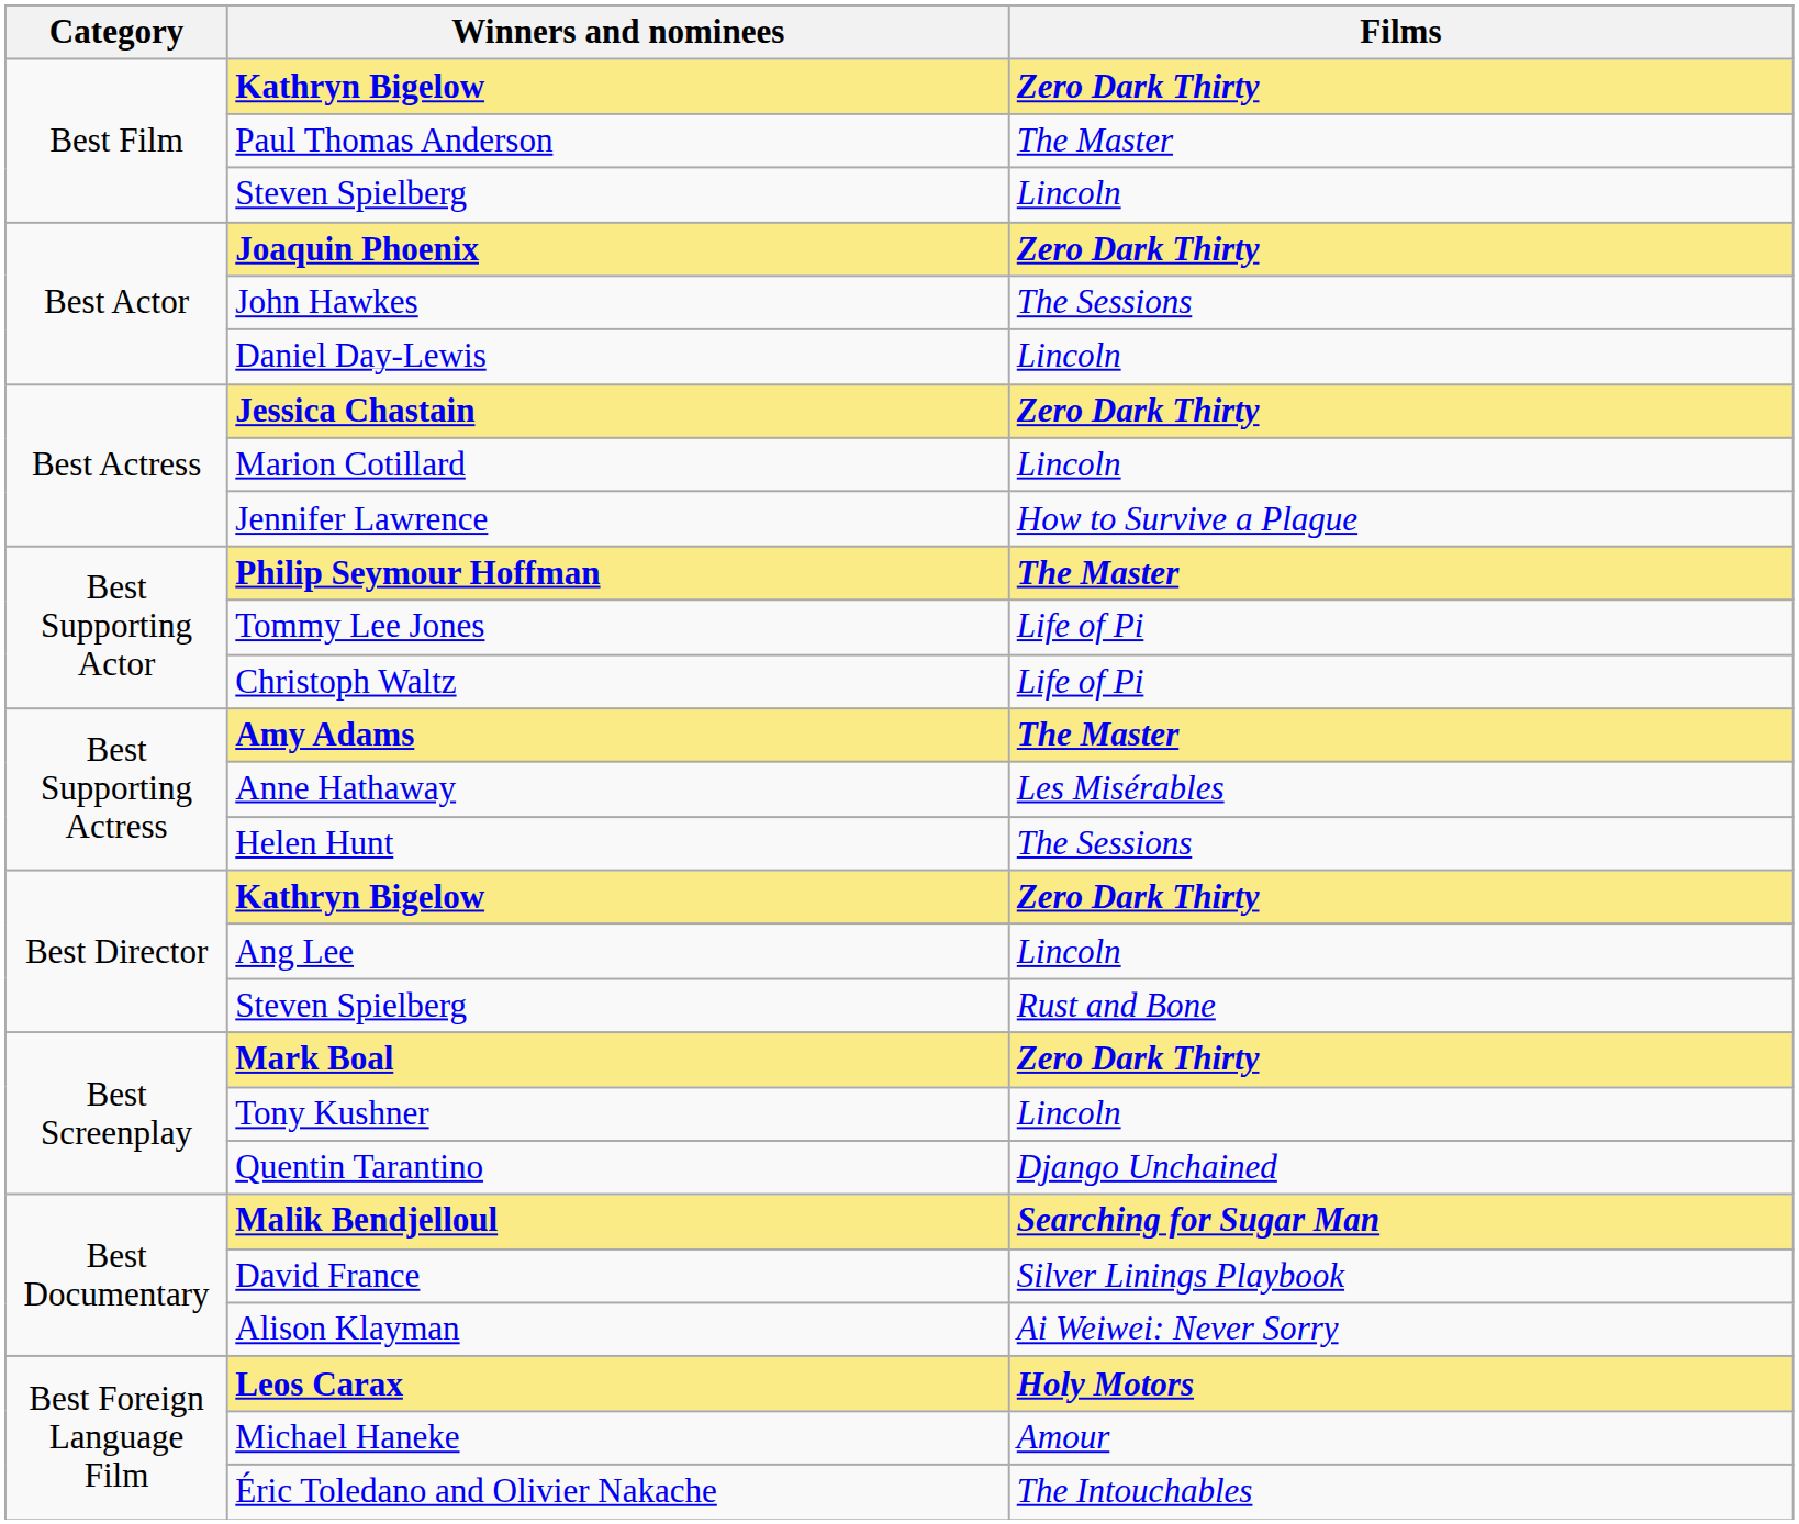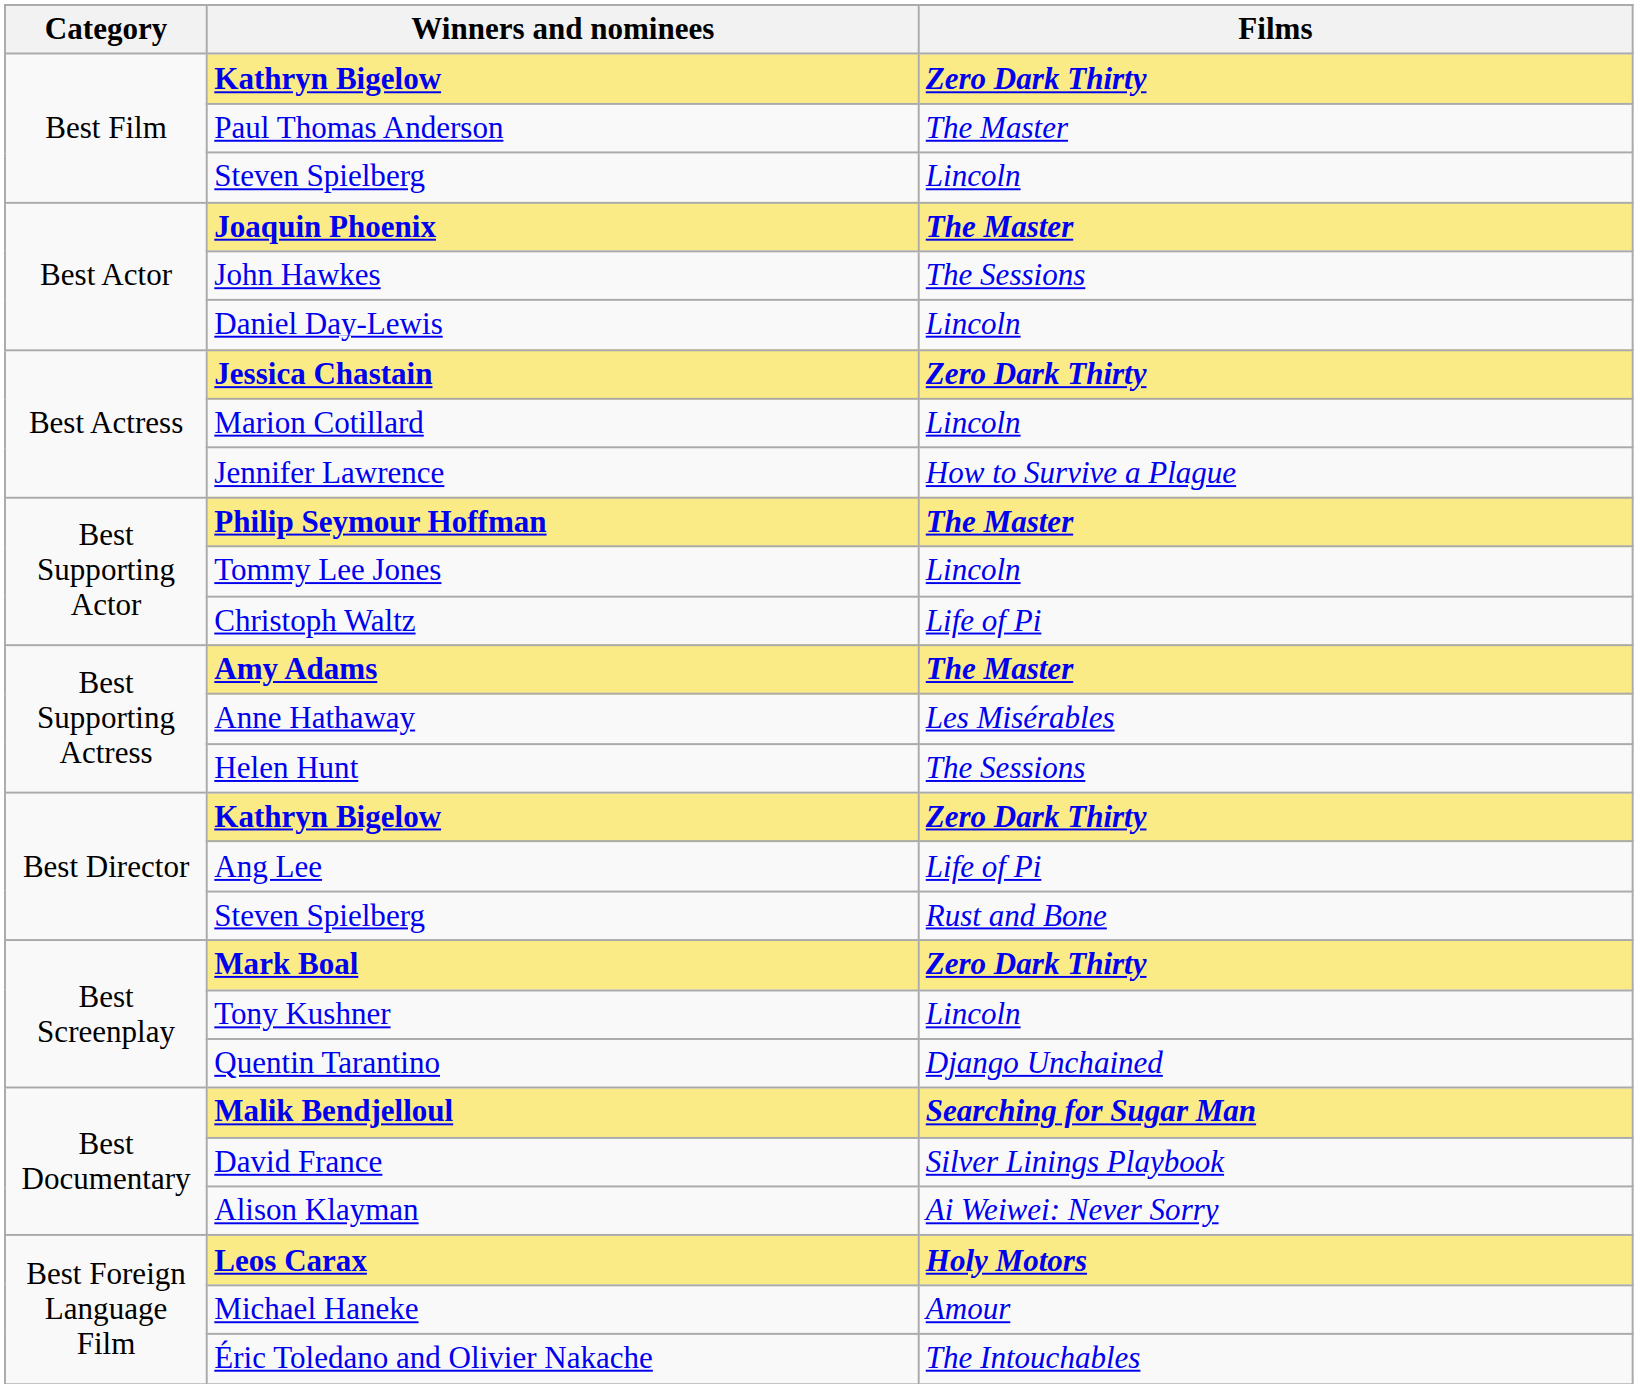Joaquin Phoenix | Films: Zero Dark Thirty -> The Master
Tommy Lee Jones | Films: Life of Pi -> Lincoln
Ang Lee | Films: Lincoln -> Life of Pi
